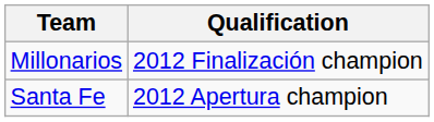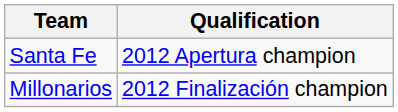rows swapped: Santa Fe <-> Millonarios
